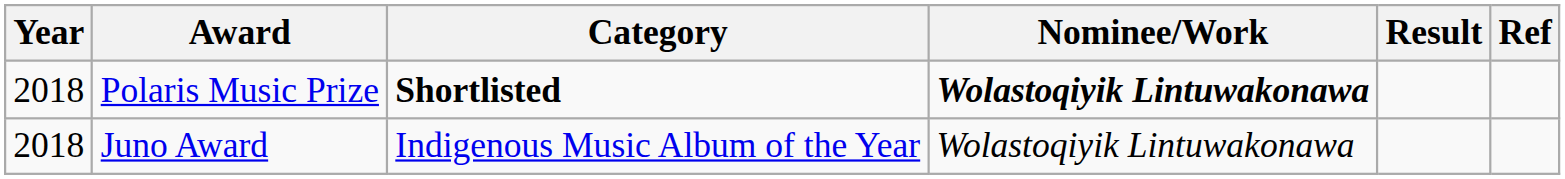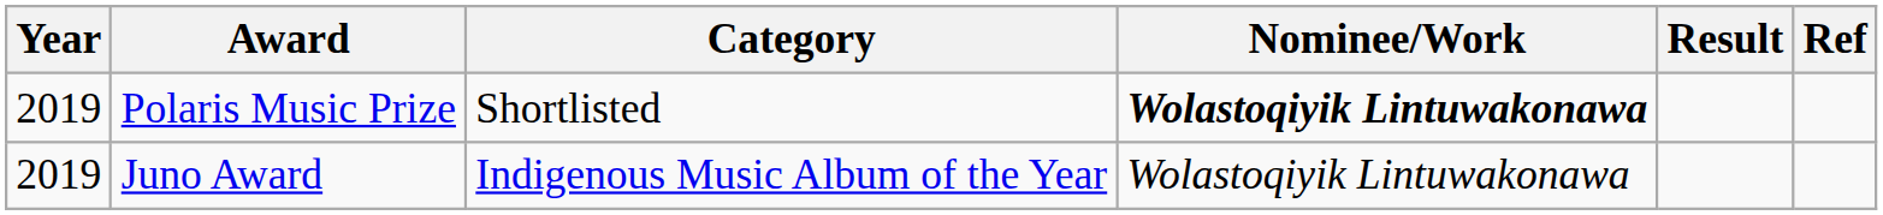Polaris Music Prize | Year: 2018 -> 2019
Polaris Music Prize | Category: bold -> normal
Juno Award | Year: 2018 -> 2019
